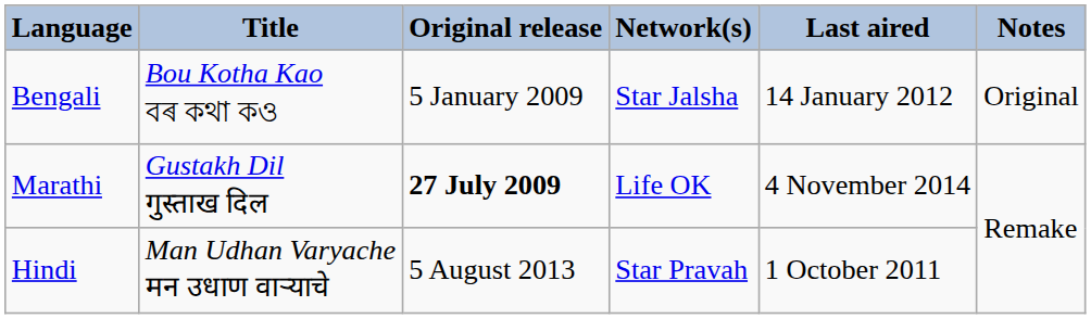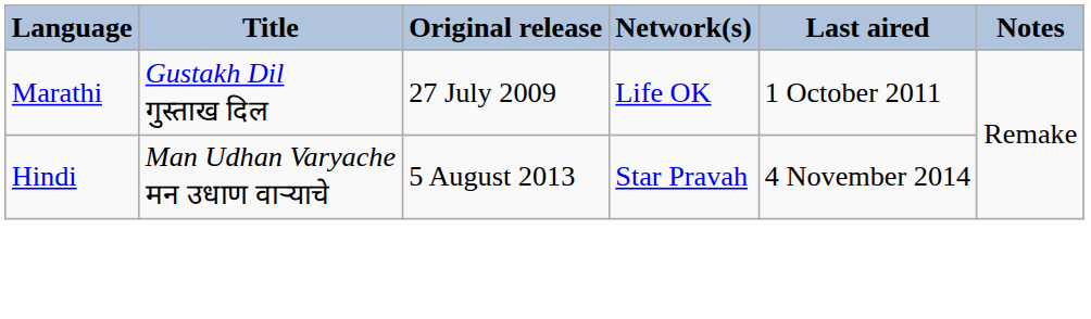- row: Bengali | Bou Kotha Kao বৰ কথা কও | 5 January 2009 | Star Jalsha | 14 January 2012 | Original
Marathi | Original release: bold -> normal
Marathi | Last aired: 4 November 2014 -> 1 October 2011
Hindi | Last aired: 1 October 2011 -> 4 November 2014
